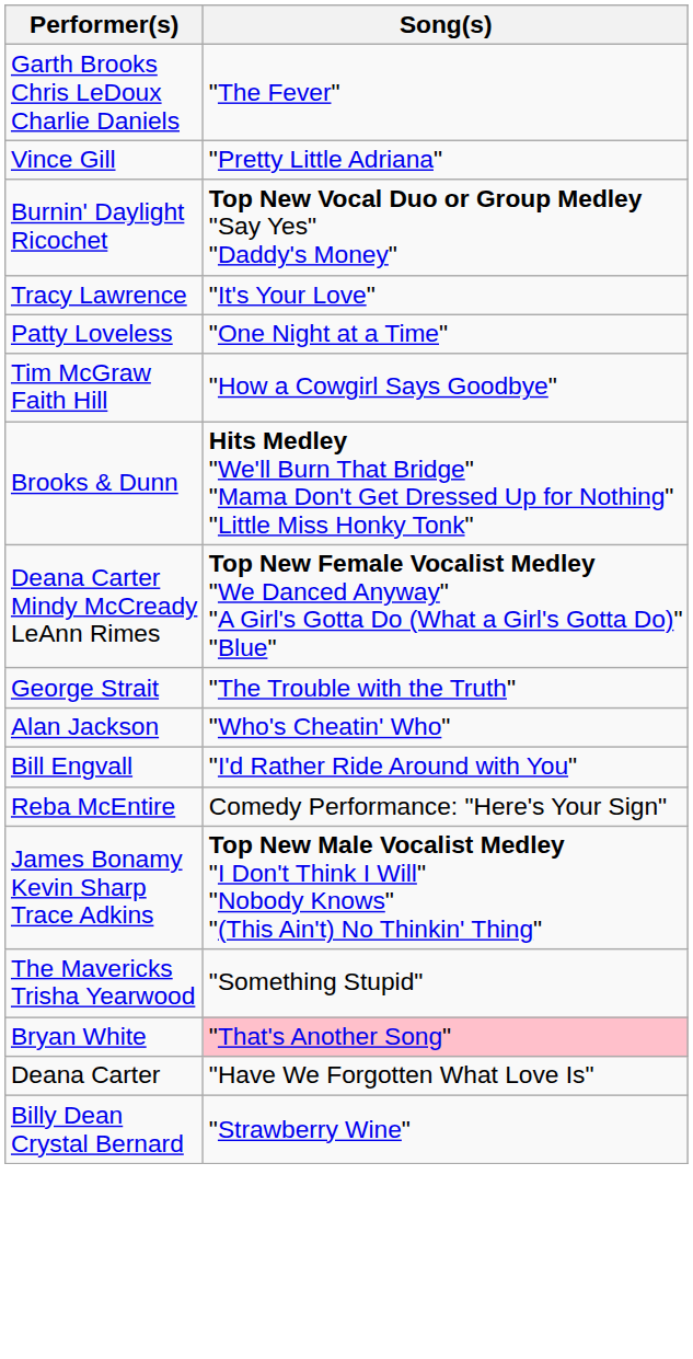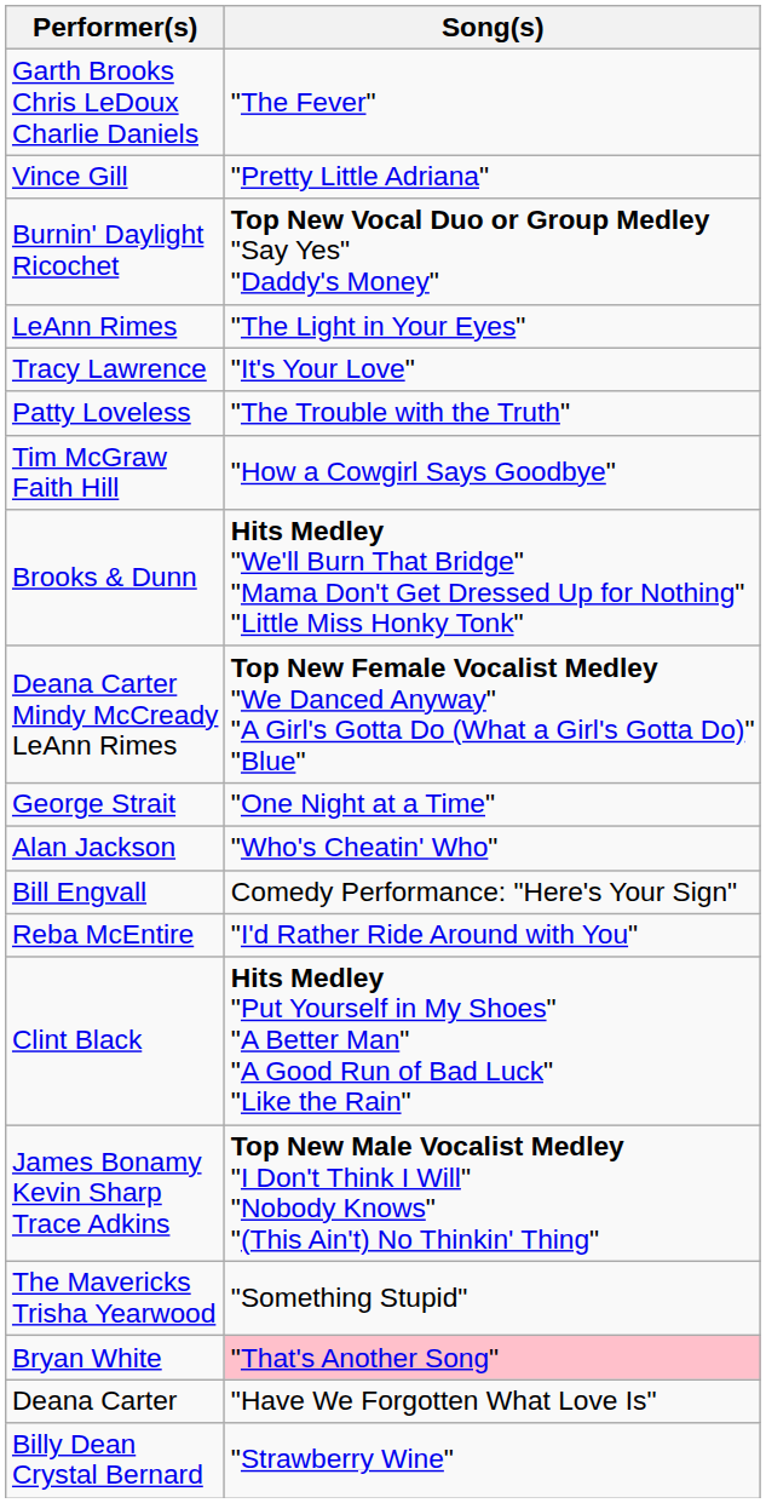+ row: LeAnn Rimes | "The Light in Your Eyes"
Patty Loveless | Song(s): "One Night at a Time" -> "The Trouble with the Truth"
George Strait | Song(s): "The Trouble with the Truth" -> "One Night at a Time"
Bill Engvall | Song(s): "I'd Rather Ride Around with You" -> Comedy Performance: "Here's Your Sign"
Reba McEntire | Song(s): Comedy Performance: "Here's Your Sign" -> "I'd Rather Ride Around with You"
+ row: Clint Black | Hits Medley "Put Yourself in My Shoes" "A Better Man" "A Good Run of Bad Luck" "Like the Rain"
